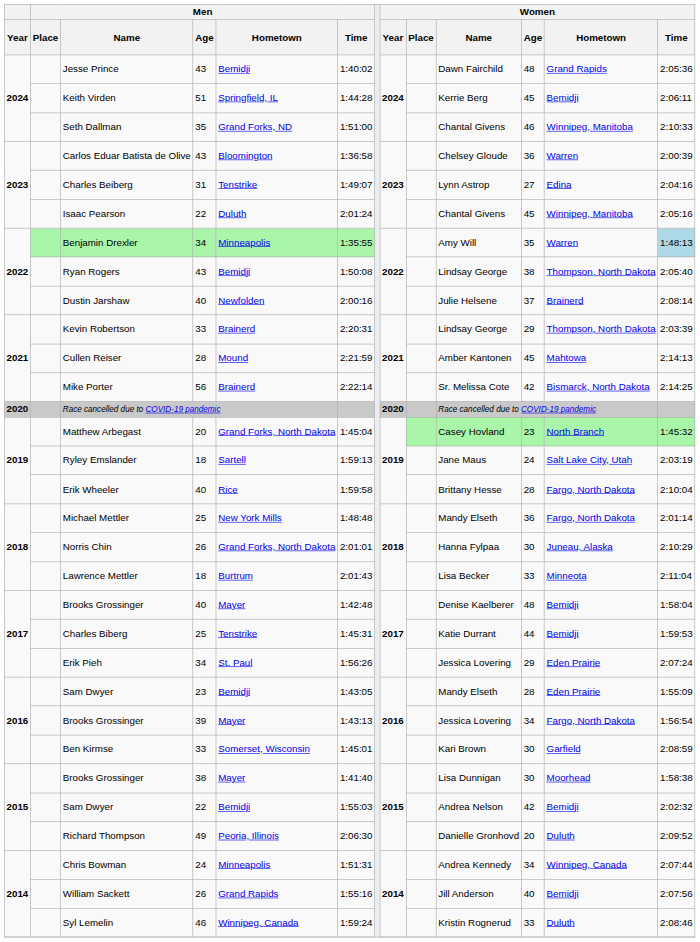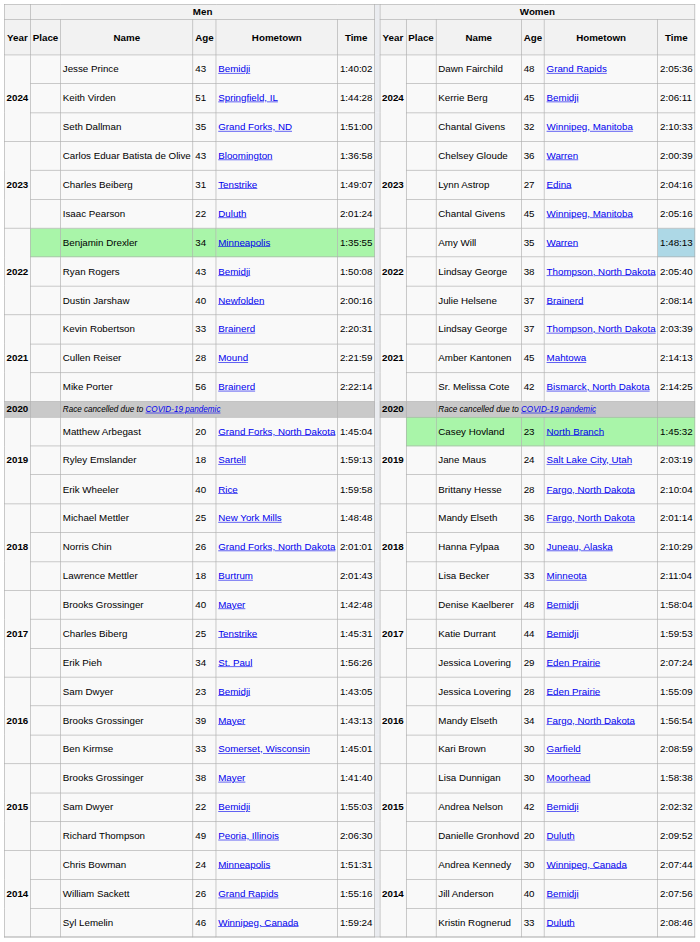Seth Dallman | Women / Age: 46 -> 32
Kevin Robertson | Women / Age: 29 -> 37
Sam Dwyer / 23 | Women / Name: Mandy Elseth -> Jessica Lovering
Brooks Grossinger / 39 | Women / Name: Jessica Lovering -> Mandy Elseth
Chris Bowman | Women / Age: 34 -> 30
